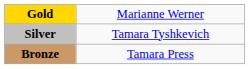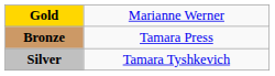rows swapped: Silver <-> Bronze
